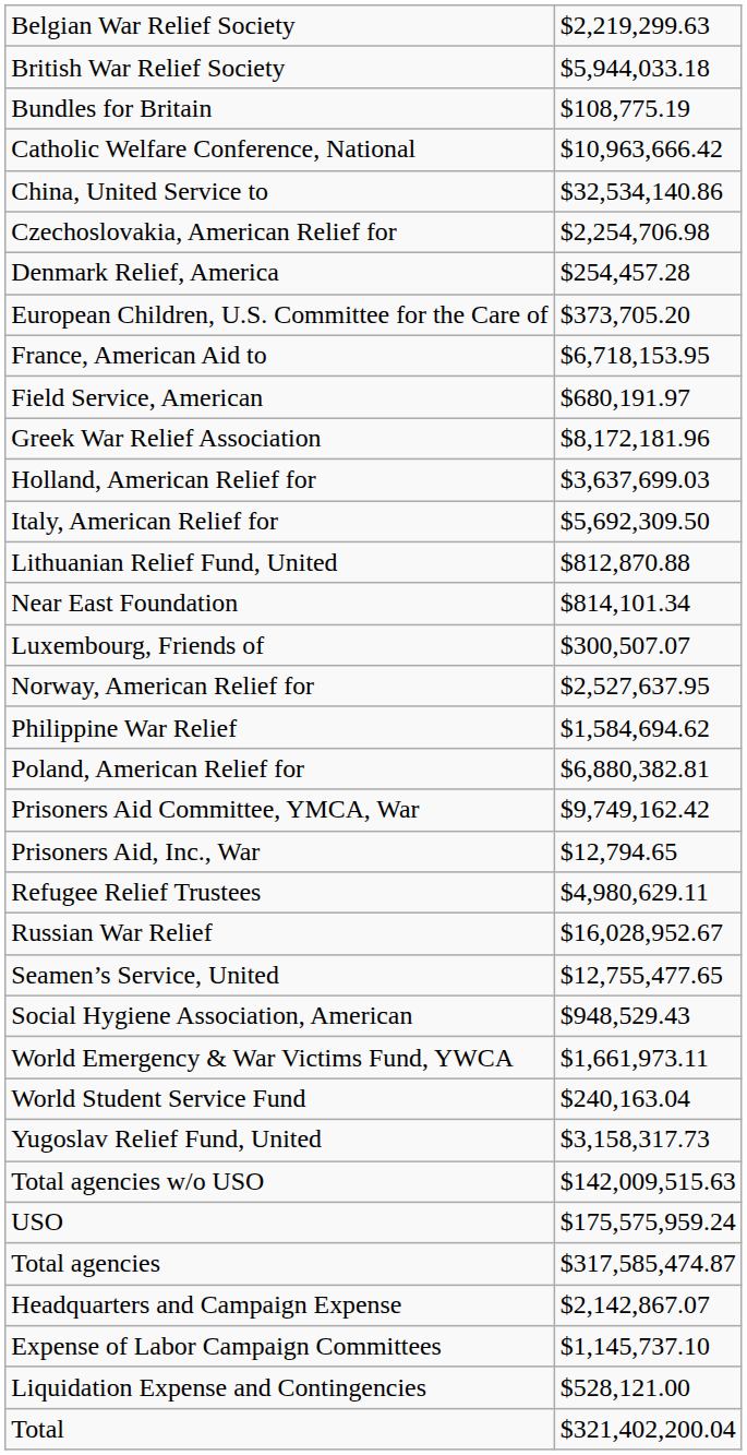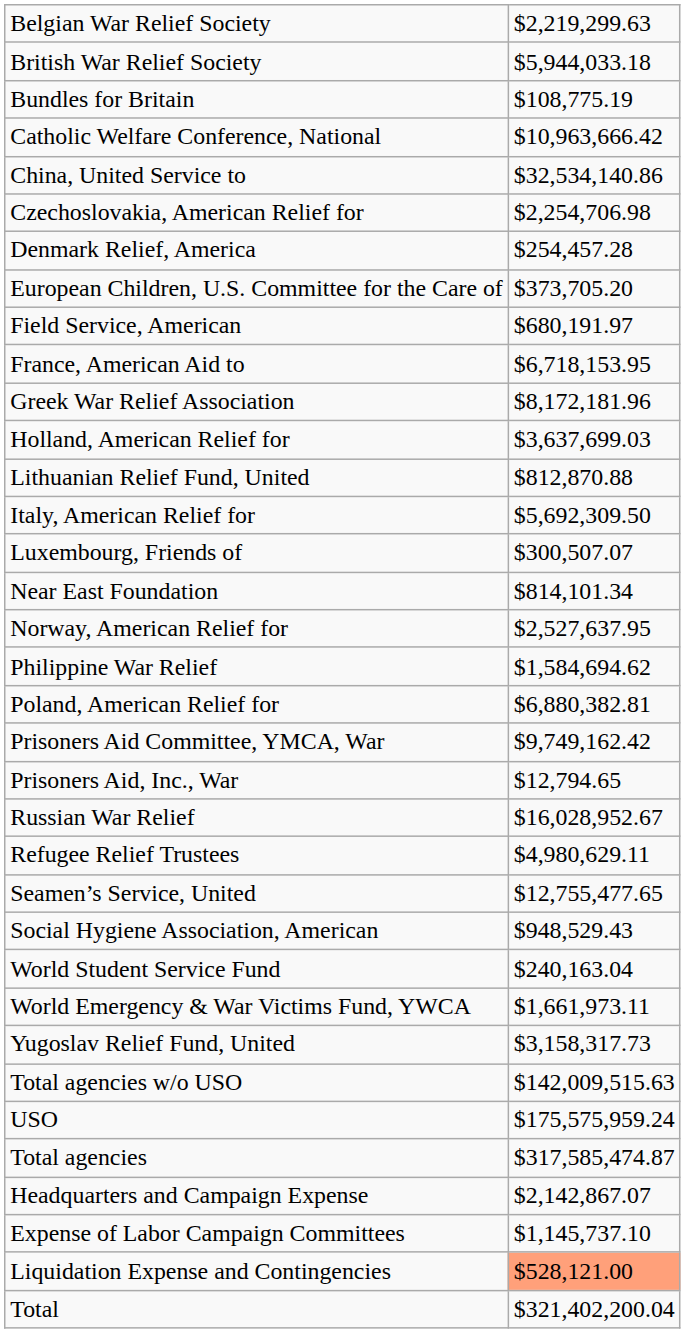rows swapped: Field Service, American <-> France, American Aid to
rows swapped: Italy, American Relief for <-> Lithuanian Relief Fund, United
rows swapped: Luxembourg, Friends of <-> Near East Foundation
rows swapped: Refugee Relief Trustees <-> Russian War Relief
rows swapped: World Emergency & War Victims Fund, YWCA <-> World Student Service Fund
Liquidation Expense and Contingencies | column 2: no background -> lightsalmon background
